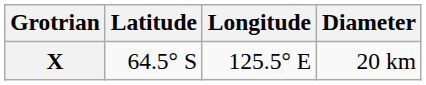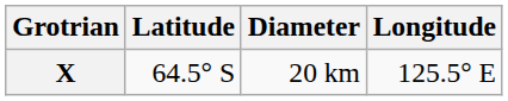columns swapped: Longitude <-> Diameter
